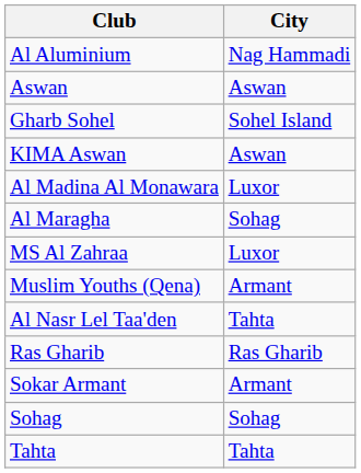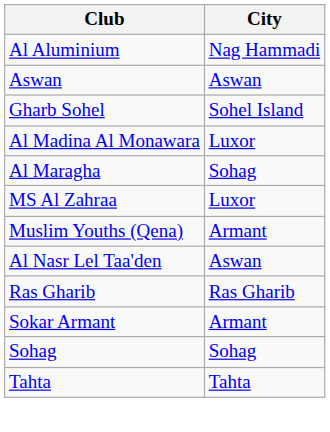- row: KIMA Aswan | Aswan
Al Nasr Lel Taa'den | City: Tahta -> Aswan
